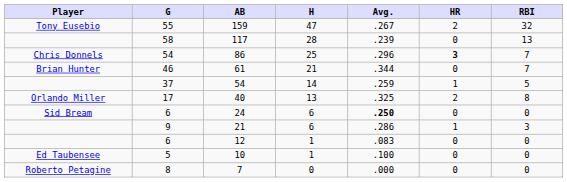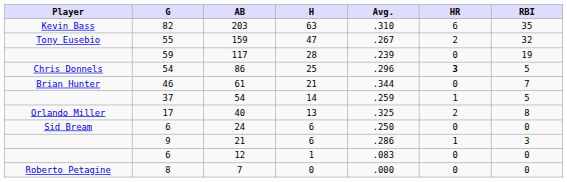+ row: Kevin Bass | 82 | 203 | 63 | .310 | 6 | 35
117 | G: 58 -> 59
117 | RBI: 13 -> 19
86 | RBI: 7 -> 5
24 | Avg.: bold -> normal
- row: Ed Taubensee | 5 | 10 | 1 | .100 | 0 | 0
